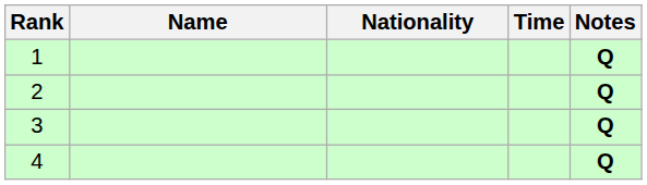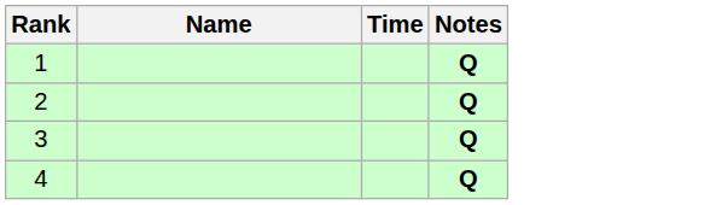- column: Nationality
